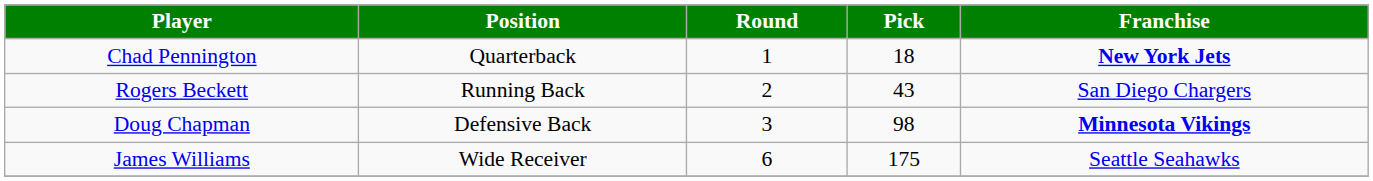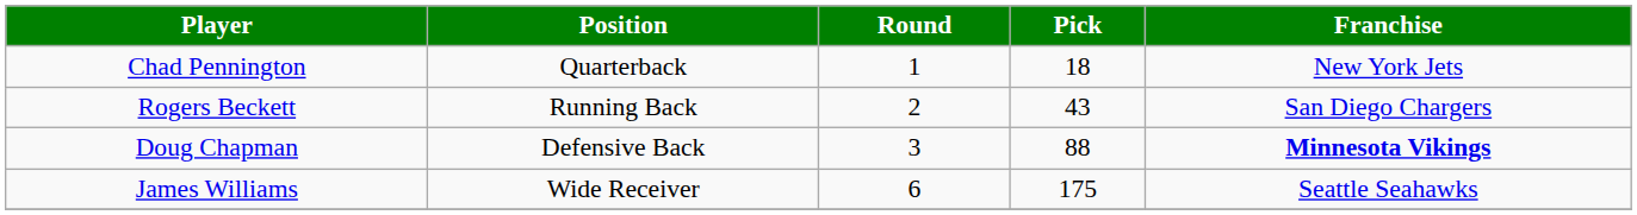Chad Pennington | Franchise: bold -> normal
Doug Chapman | Pick: 98 -> 88
